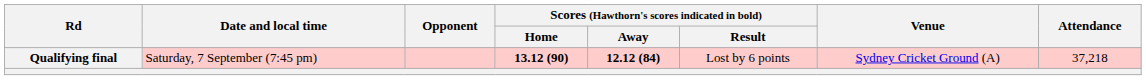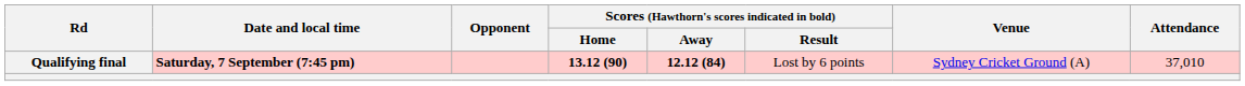Qualifying final | Date and local time: normal -> bold
Qualifying final | Attendance: 37,218 -> 37,010
